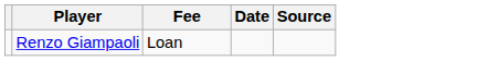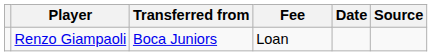+ column: Transferred from | Boca Juniors
